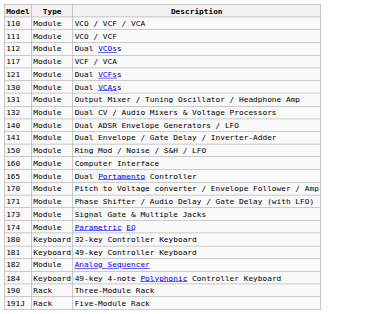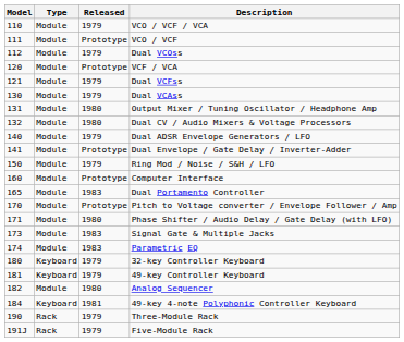+ column: Released | 1979 | Prototype | 1979 | Prototype | 1979 | 1979 | 1980 | 1980 | 1979 | Prototype | 1979 | Prototype | 1983 | Prototype | 1980 | 1983 | 1983 | 1979 | 1979 | 1980 | 1981 | 1979 | 1979
VCF / VCA | Model: 117 -> 120
